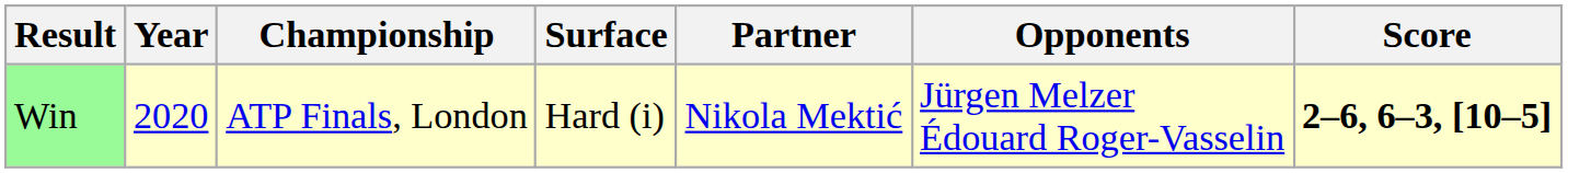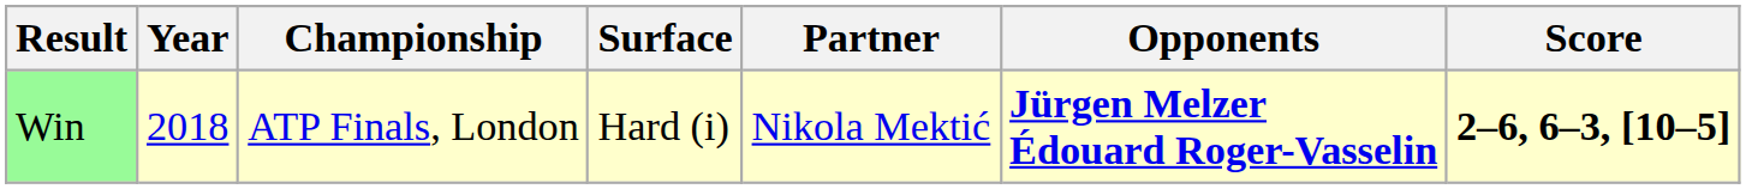Win | Year: 2020 -> 2018
Win | Opponents: normal -> bold
